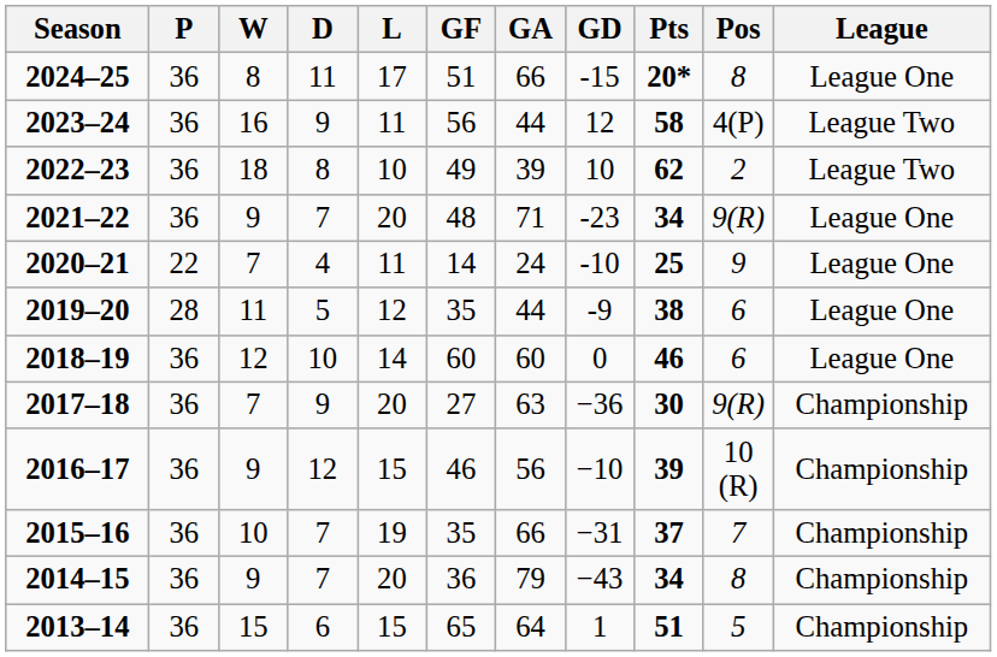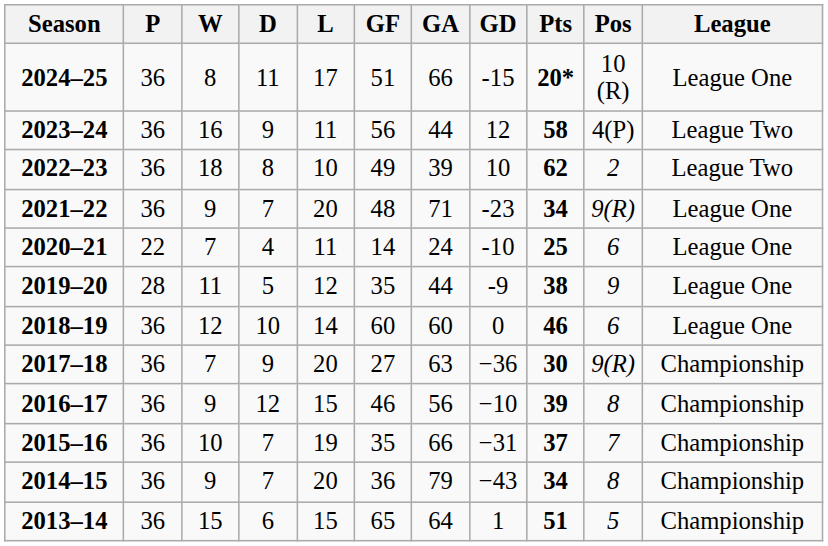2024–25 | Pos: 8 -> 10 (R)
2020–21 | Pos: 9 -> 6
2019–20 | Pos: 6 -> 9
2016–17 | Pos: 10 (R) -> 8
